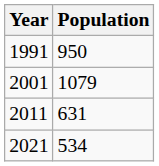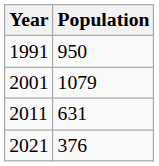2021 | Population: 534 -> 376
